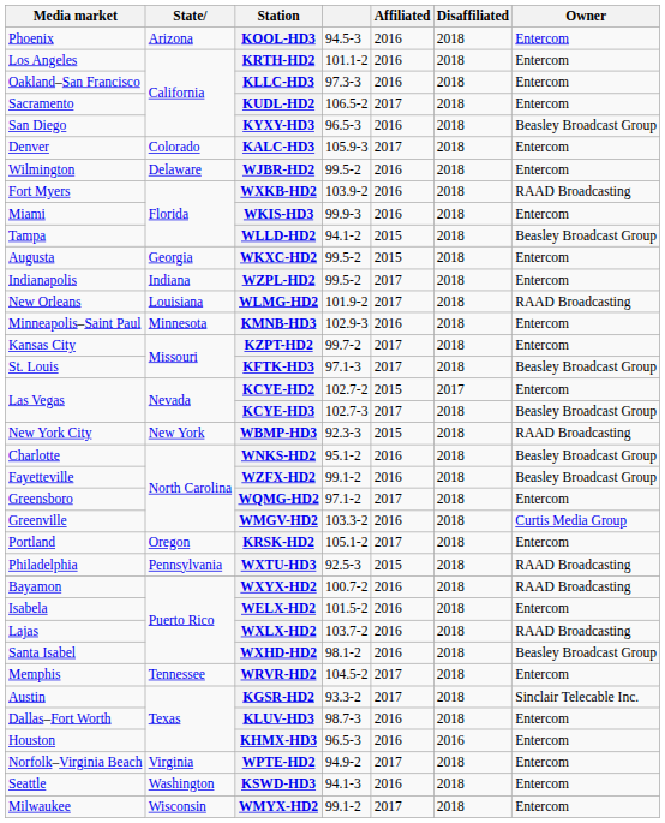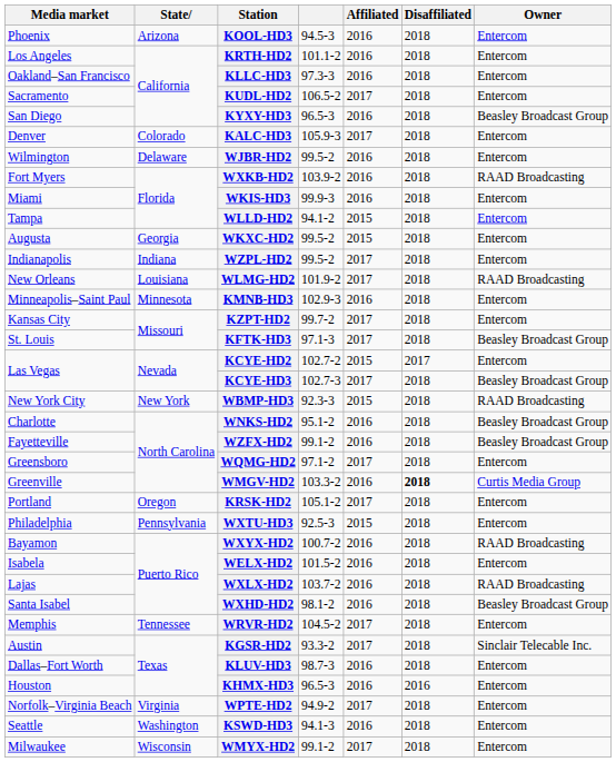WLLD-HD2 | Owner: Beasley Broadcast Group -> Entercom
WMGV-HD2 | Disaffiliated: normal -> bold
WXTU-HD3 | Owner: RAAD Broadcasting -> Entercom
